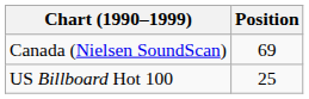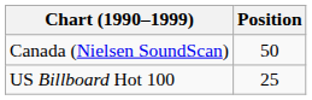Canada (Nielsen SoundScan) | Position: 69 -> 50
